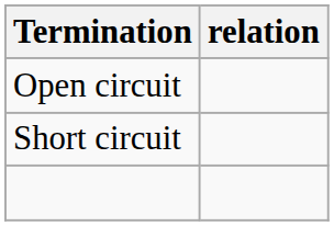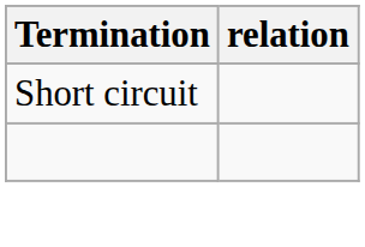- row: Open circuit
